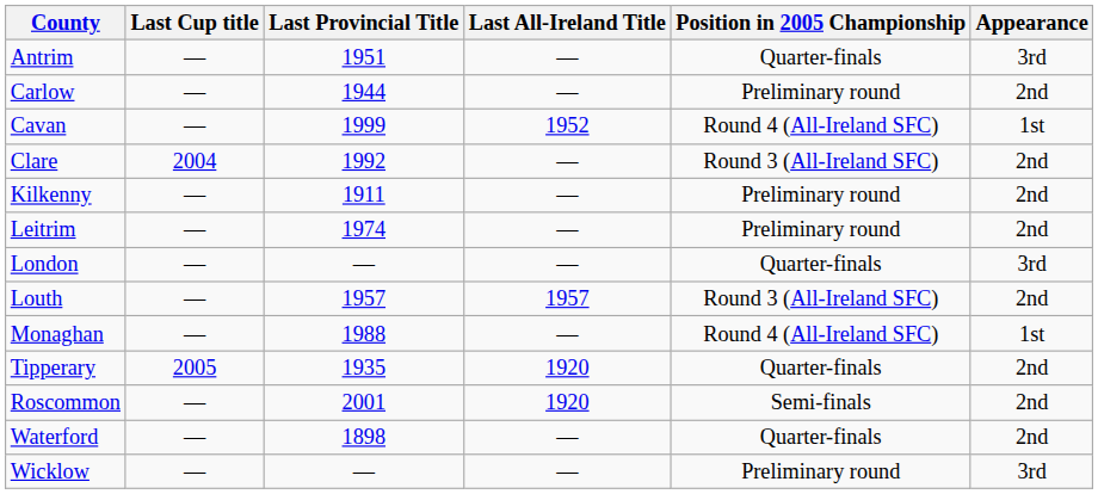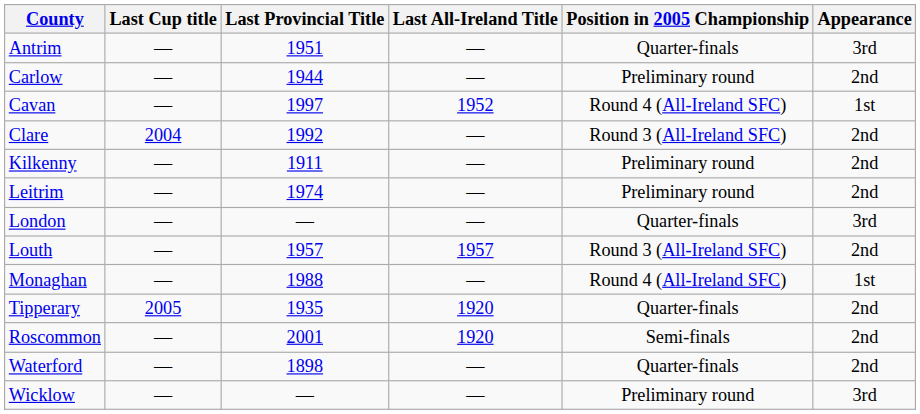Cavan | Last Provincial Title: 1999 -> 1997
